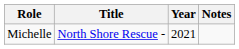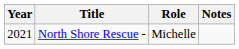columns swapped: Year <-> Role
